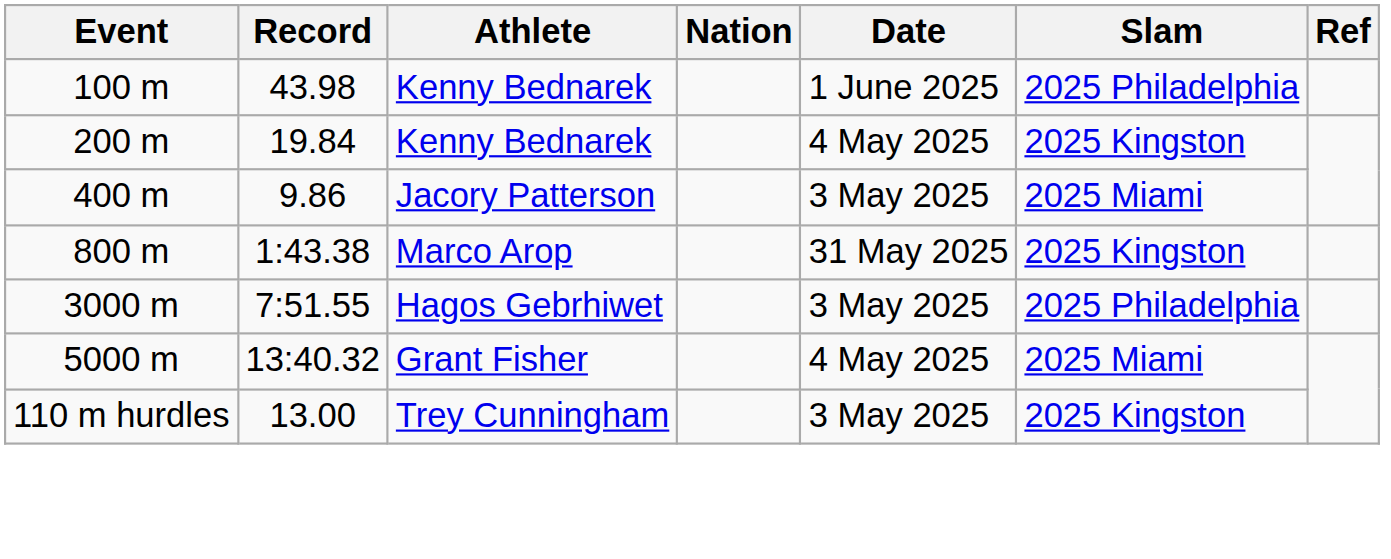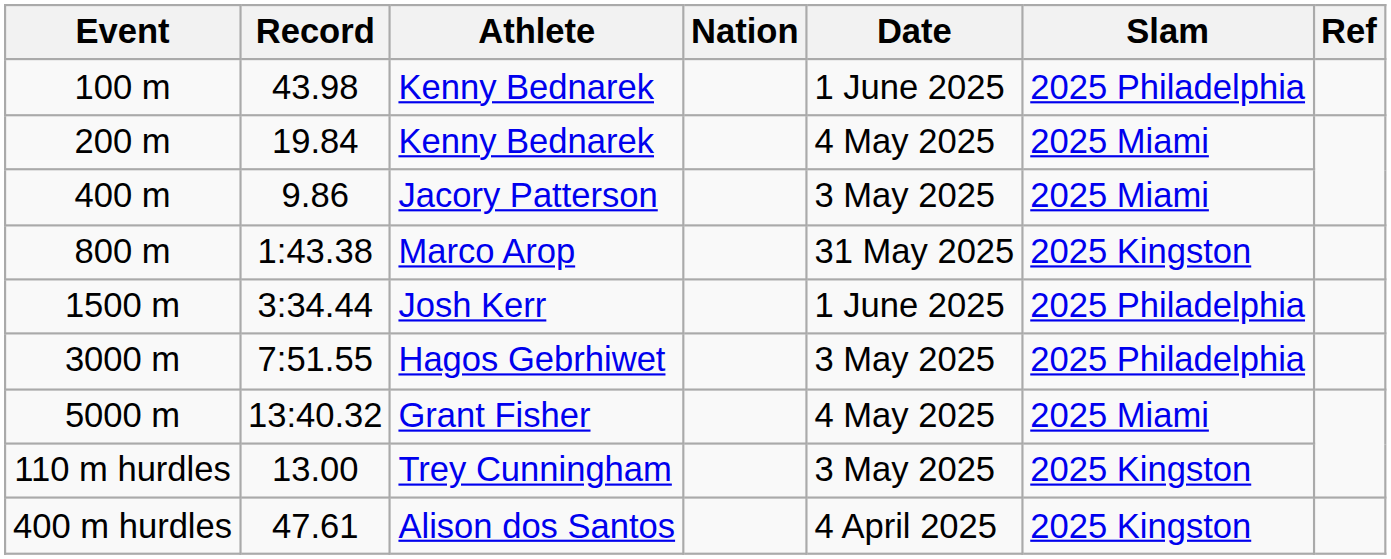200 m | Slam: 2025 Kingston -> 2025 Miami
+ row: 1500 m | 3:34.44 | Josh Kerr | 1 June 2025 | 2025 Philadelphia
+ row: 400 m hurdles | 47.61 | Alison dos Santos | 4 April 2025 | 2025 Kingston
